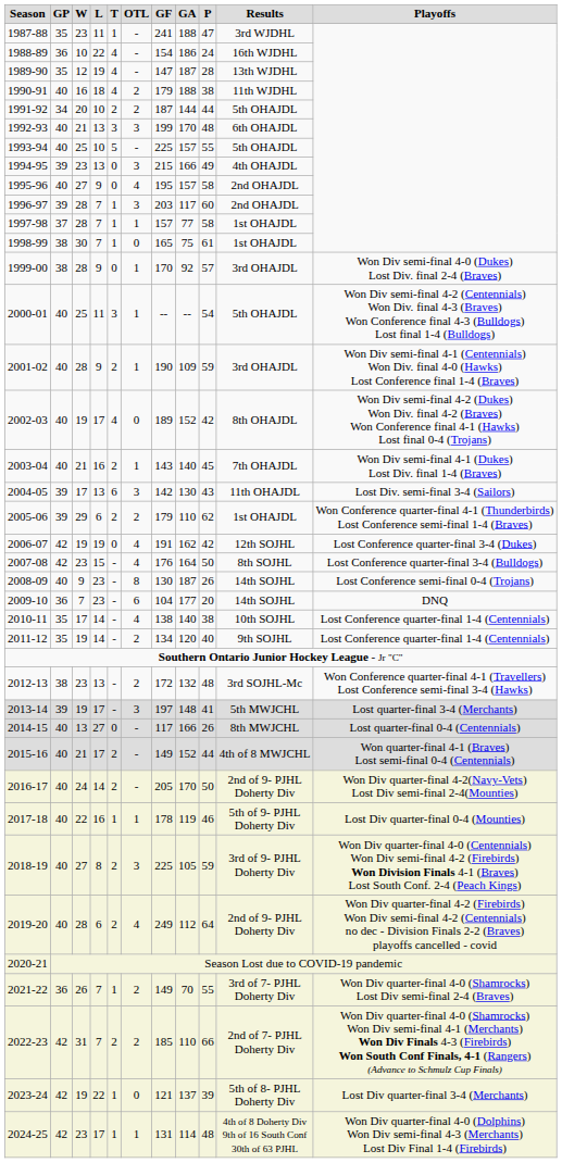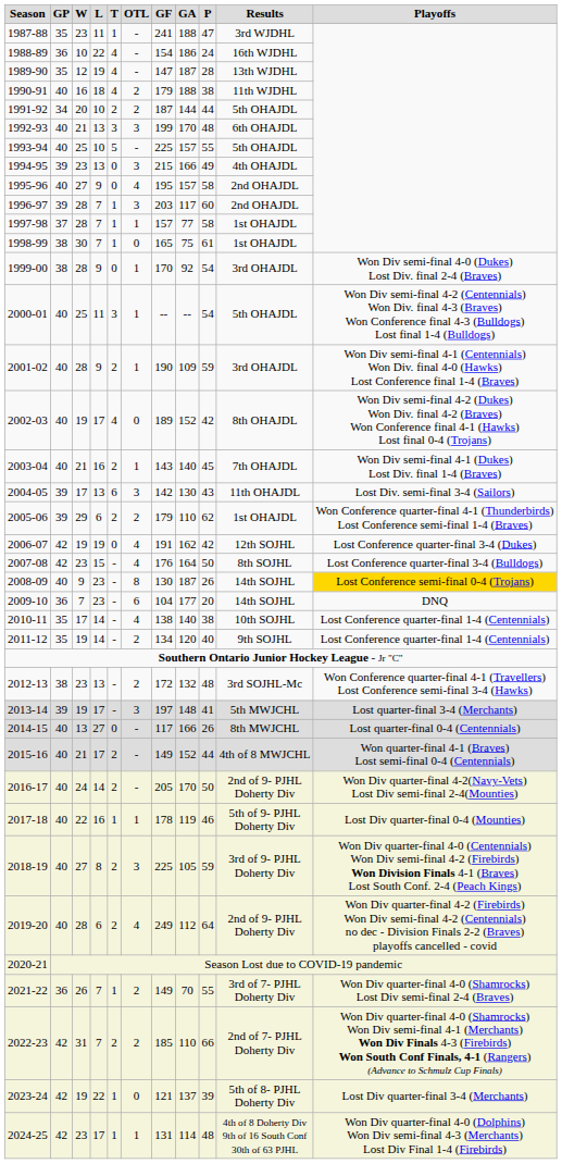1999-00 | P: 57 -> 54
2008-09 | Playoffs: no background -> gold background
